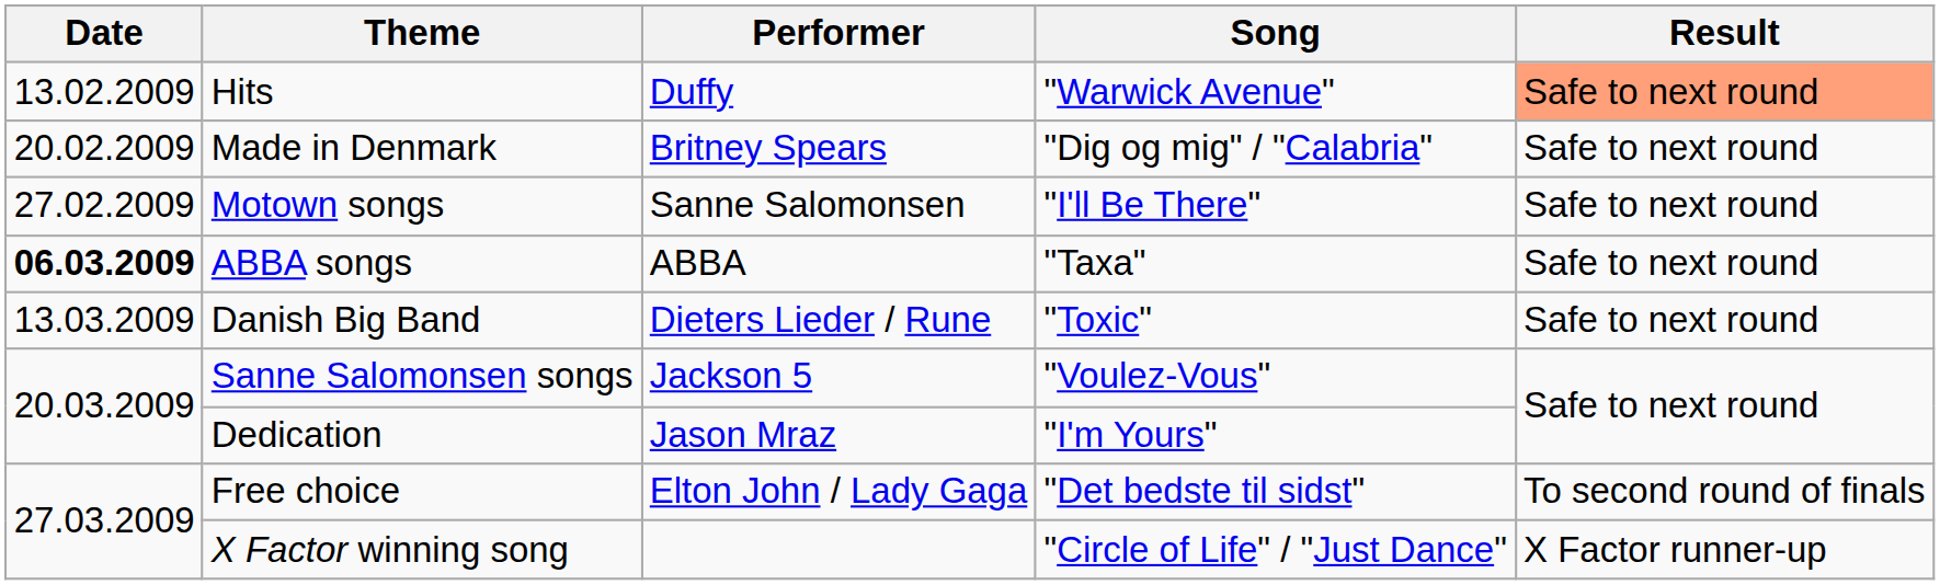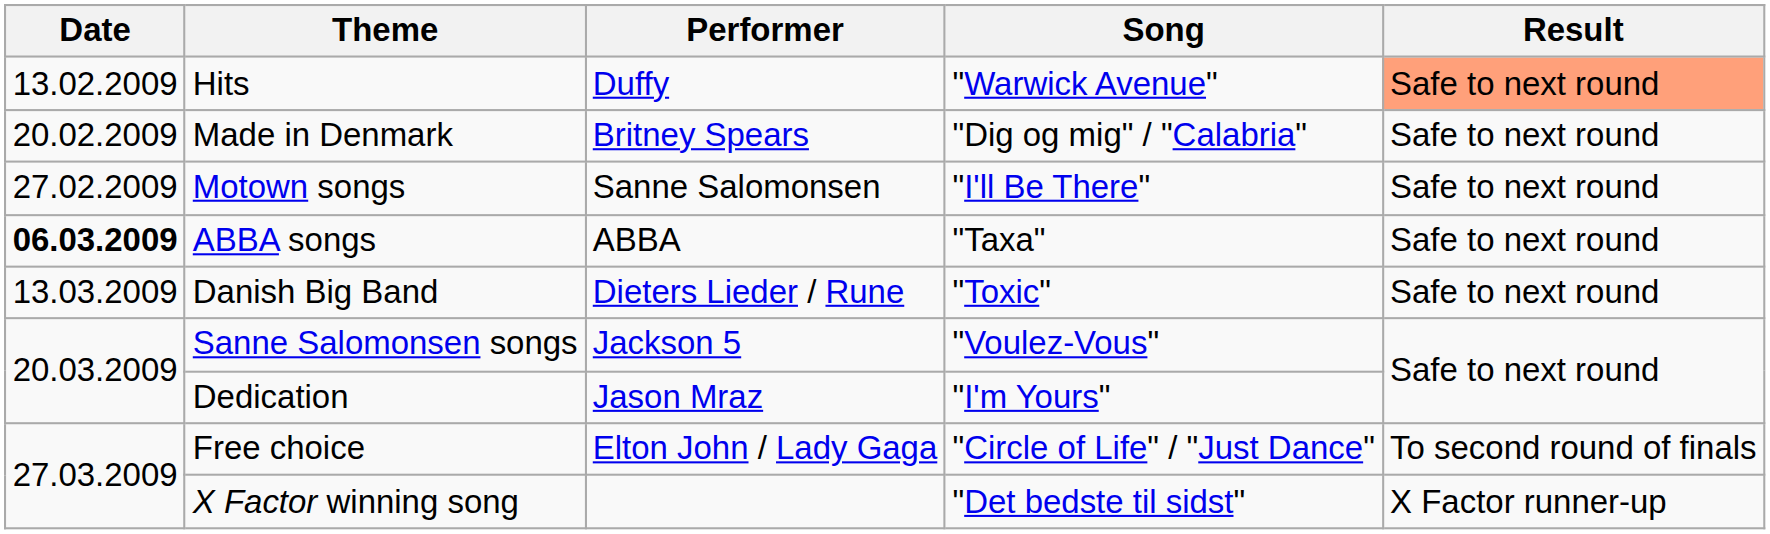Free choice | Song: "Det bedste til sidst" -> "Circle of Life" / "Just Dance"
X Factor winning song | Song: "Circle of Life" / "Just Dance" -> "Det bedste til sidst"
